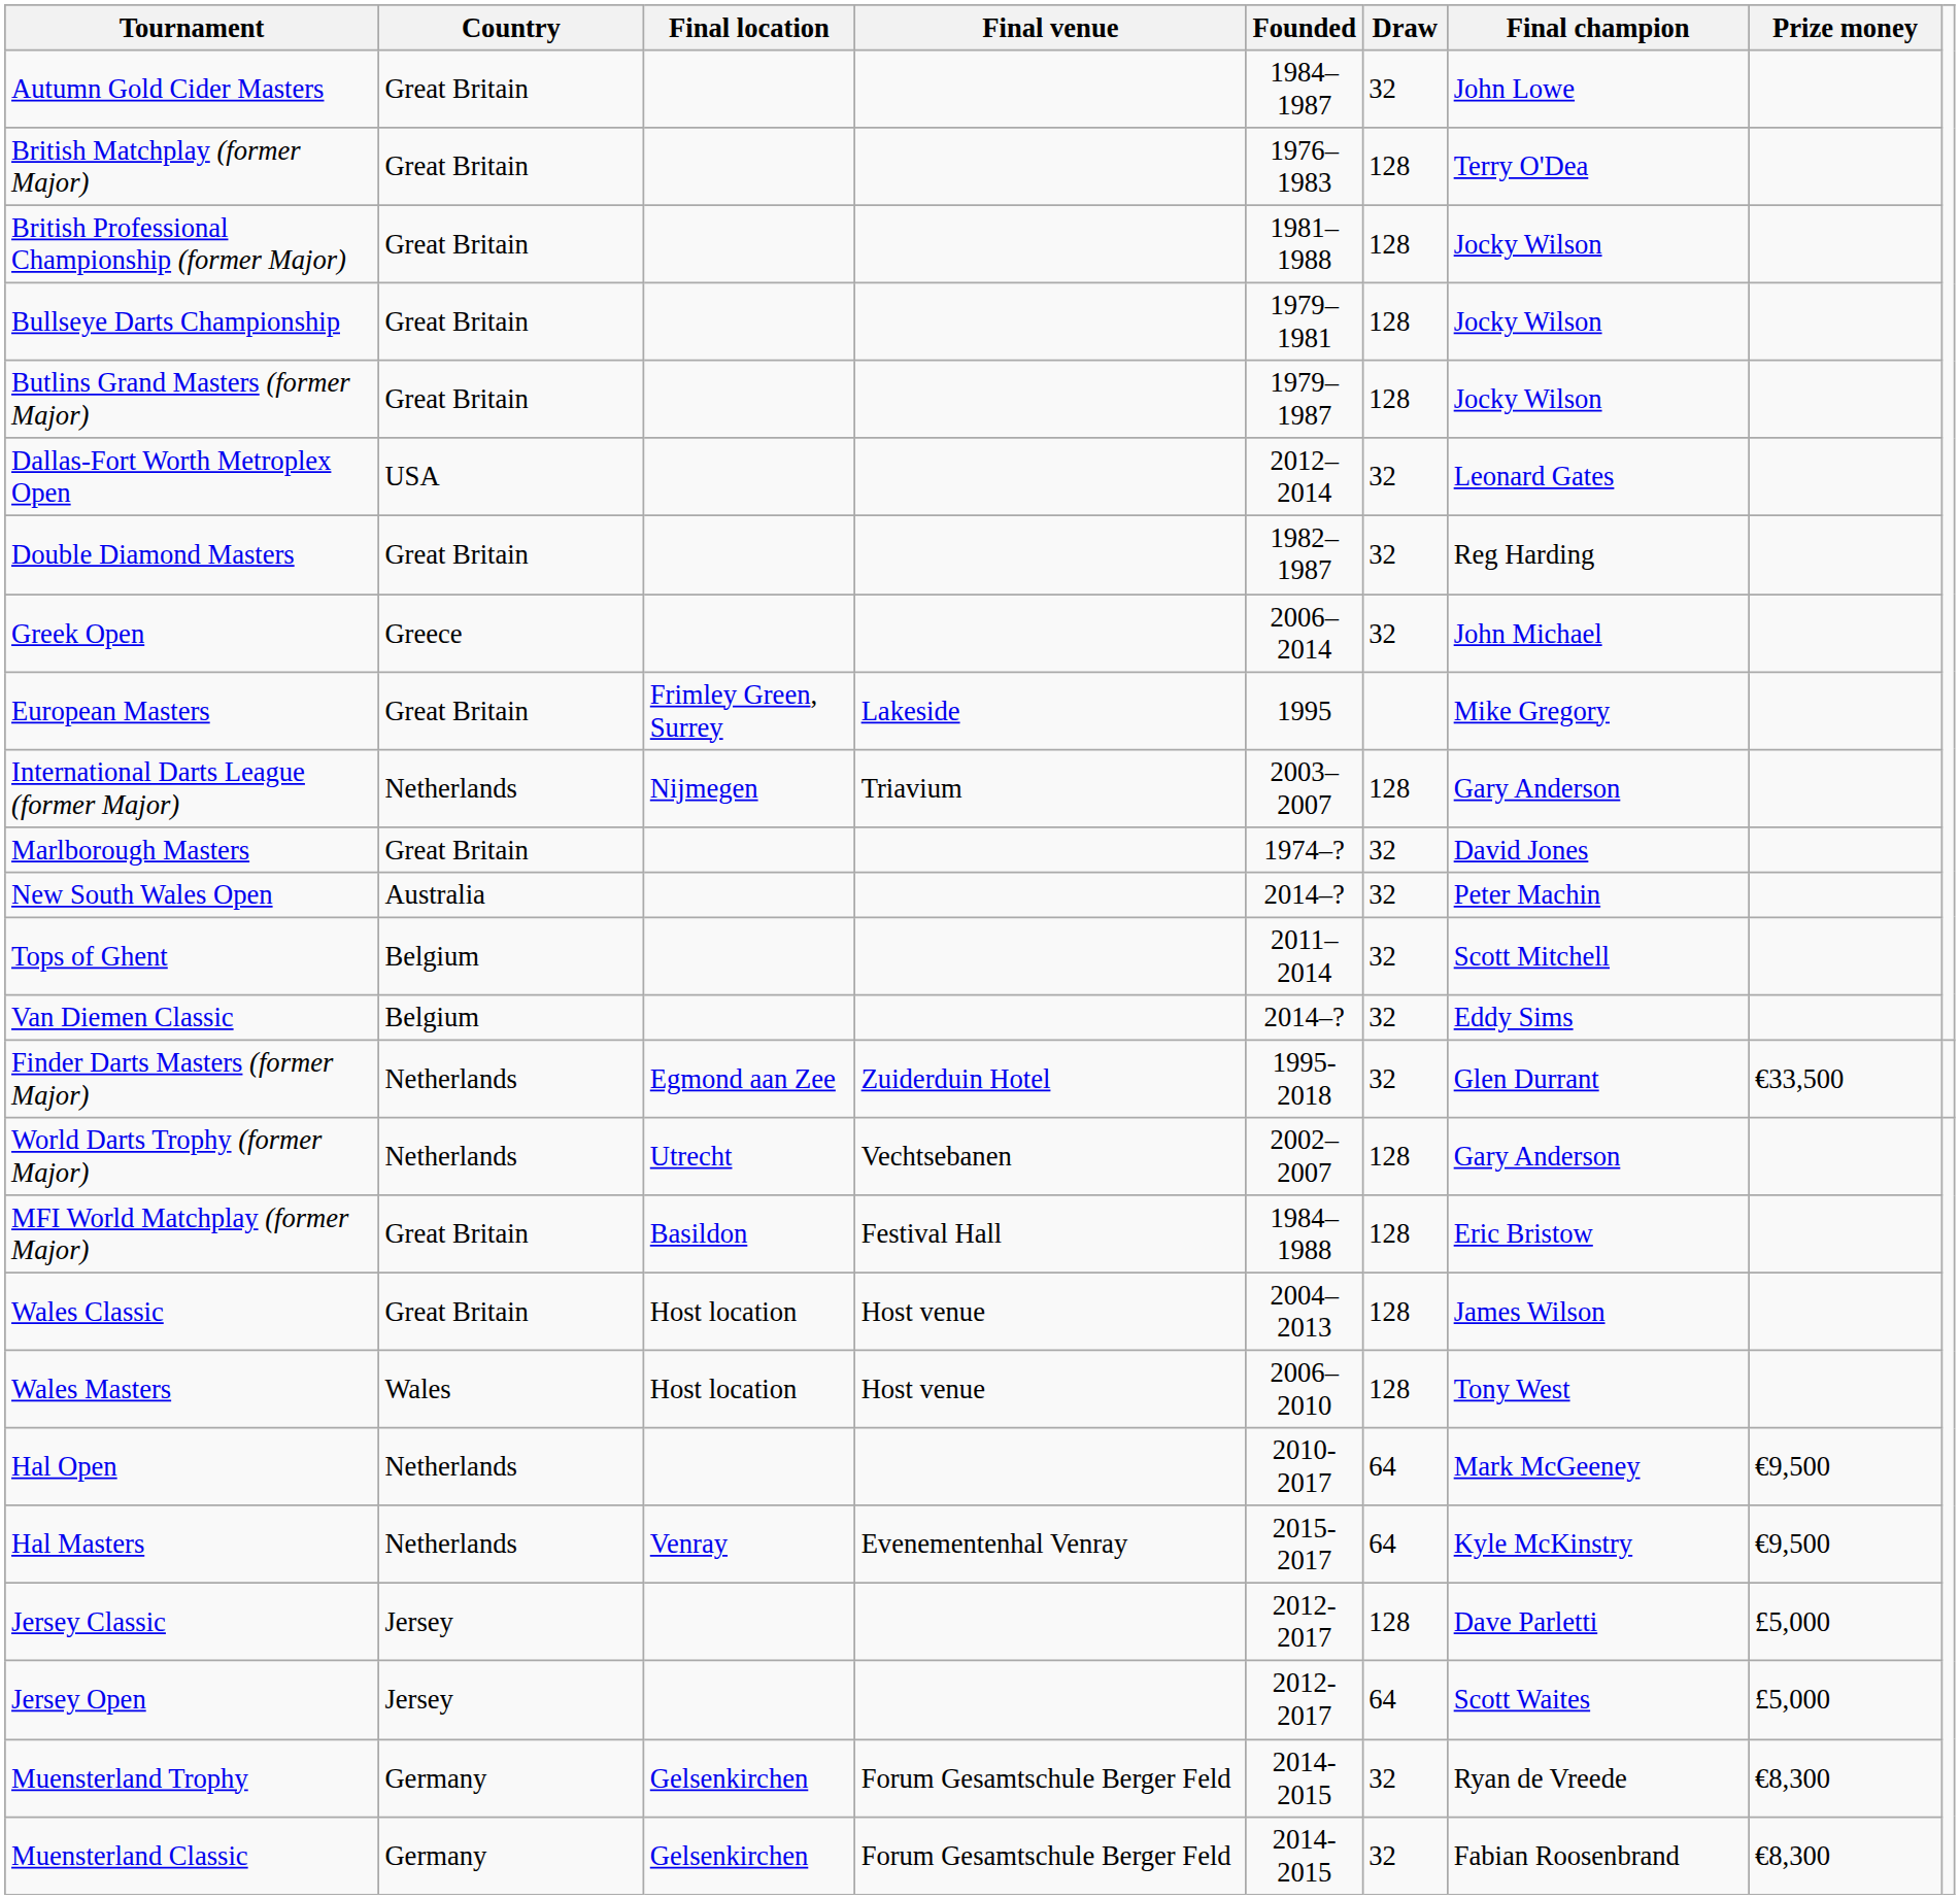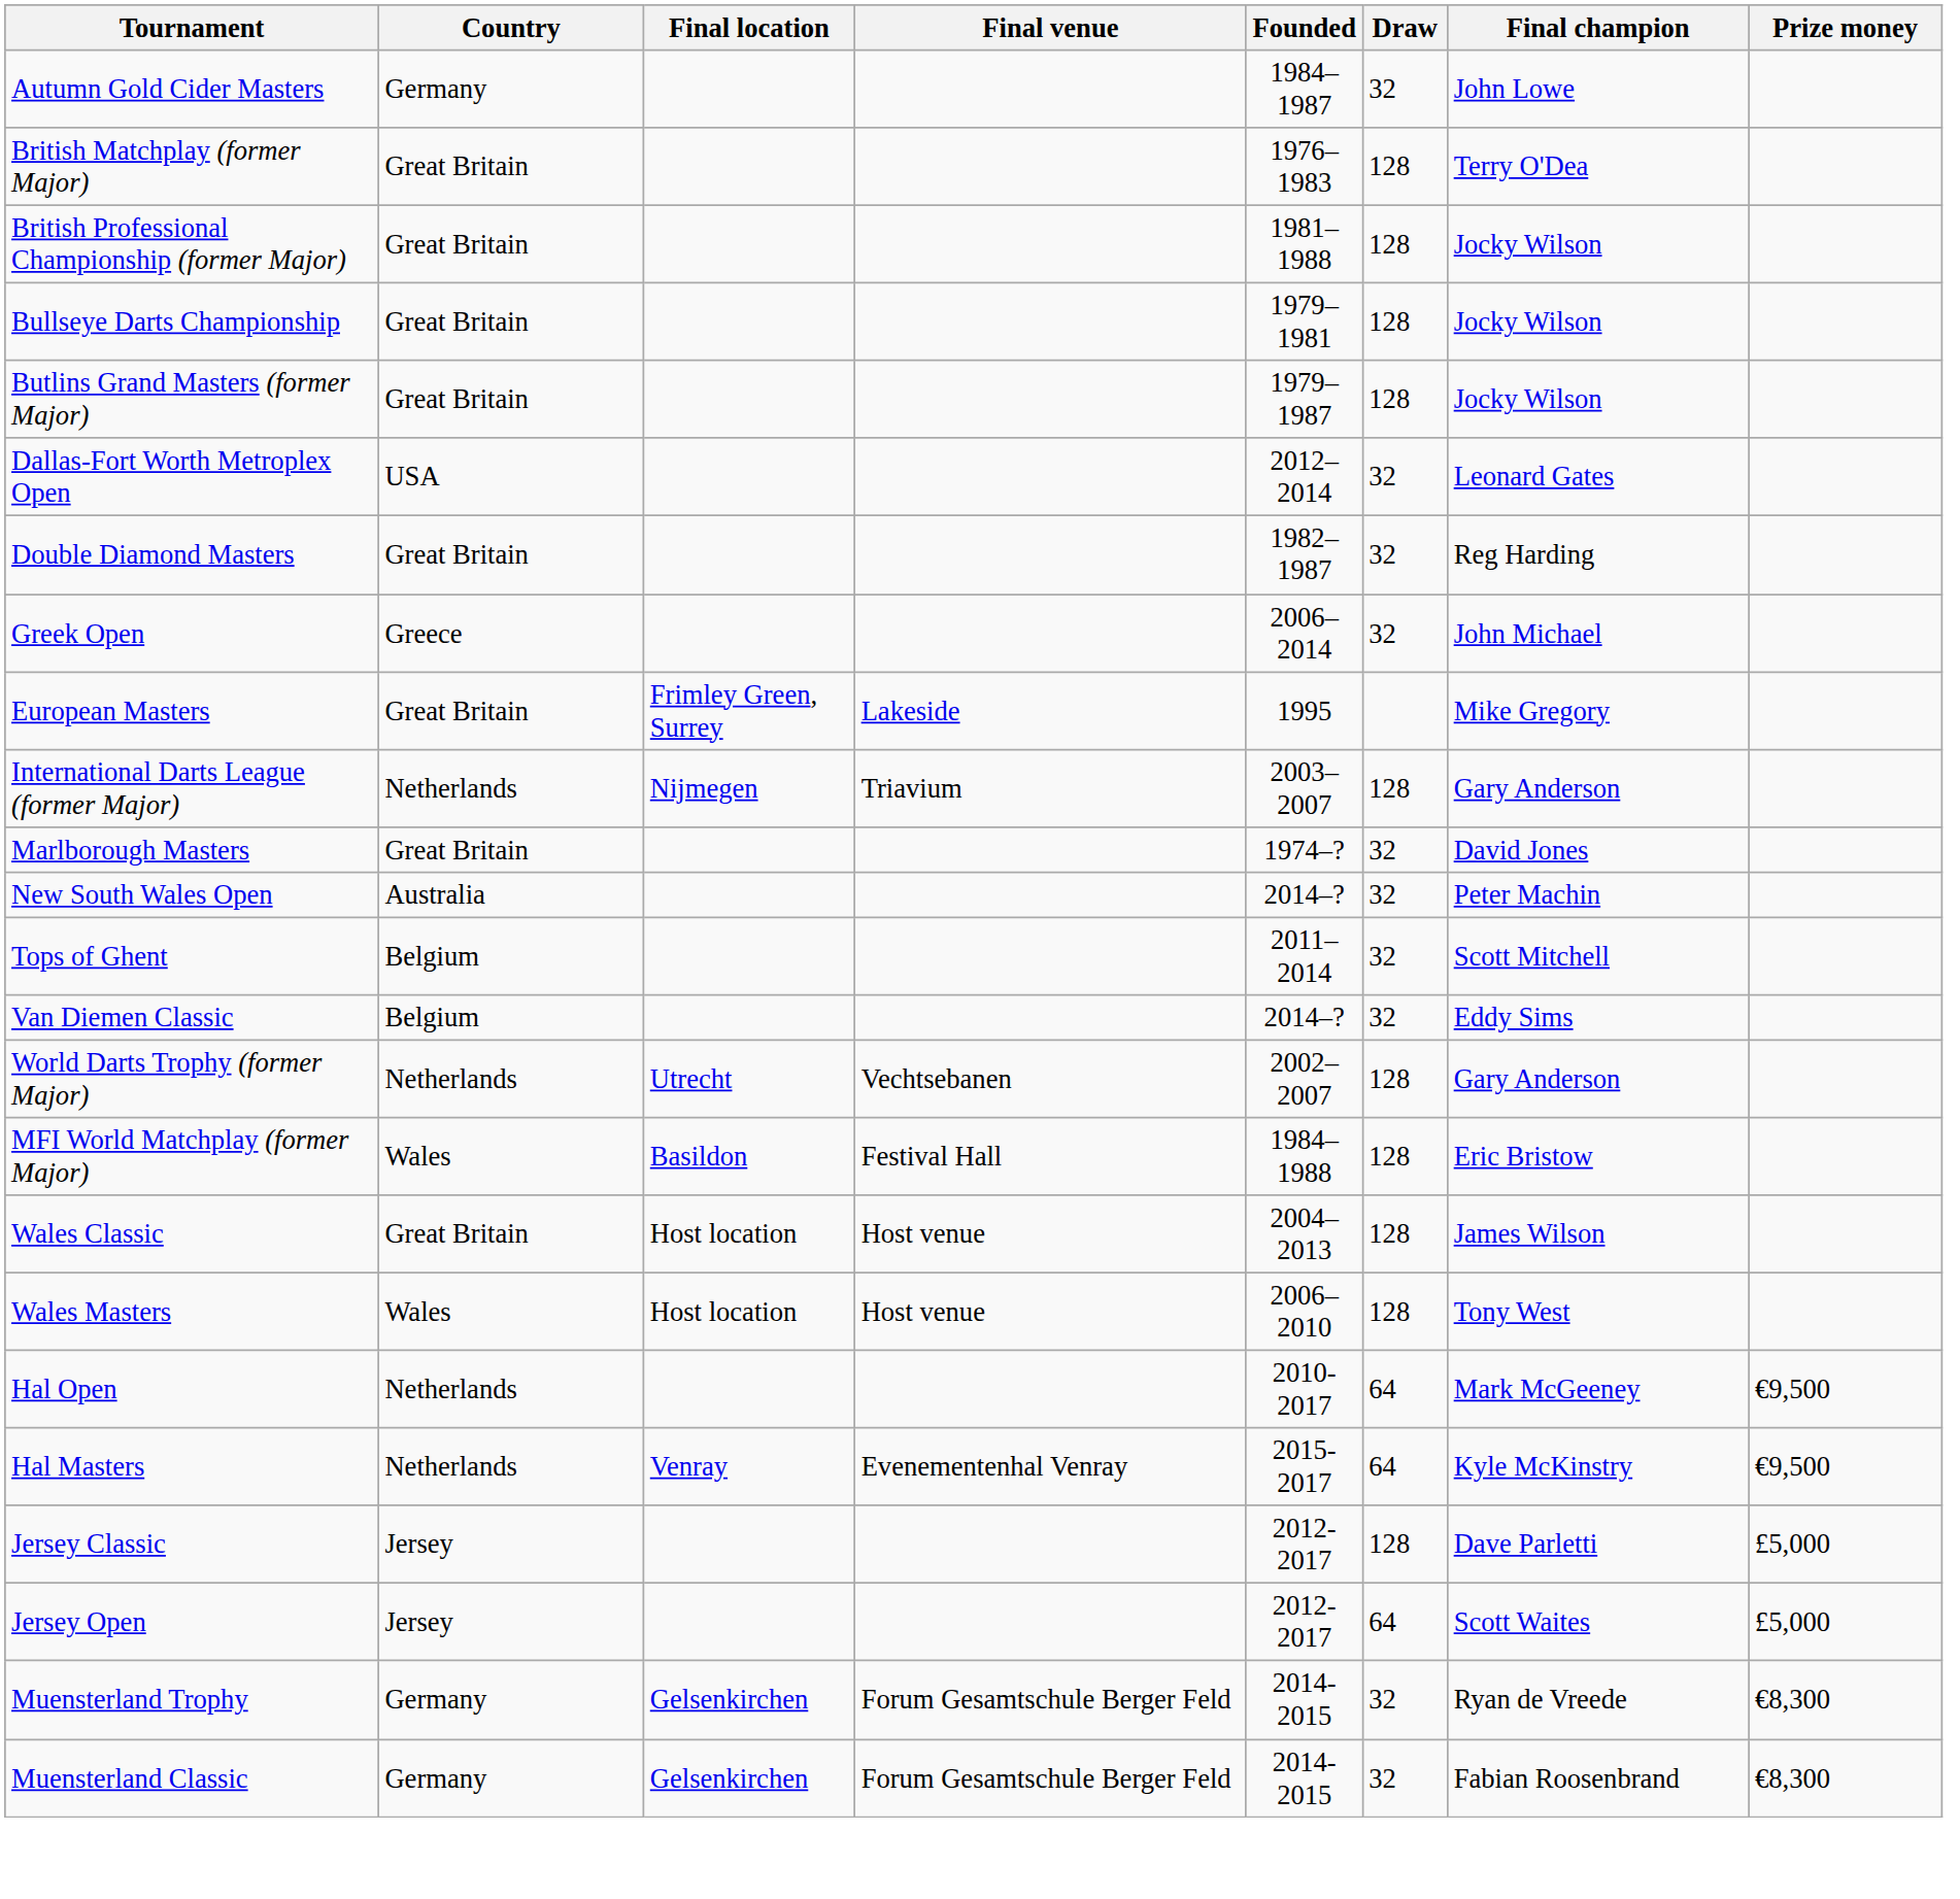Autumn Gold Cider Masters | Country: Great Britain -> Germany
- row: Finder Darts Masters (former Major) | Netherlands | Egmond aan Zee | Zuiderduin Hotel | 1995-2018 | 32 | Glen Durrant | €33,500
MFI World Matchplay (former Major) | Country: Great Britain -> Wales
